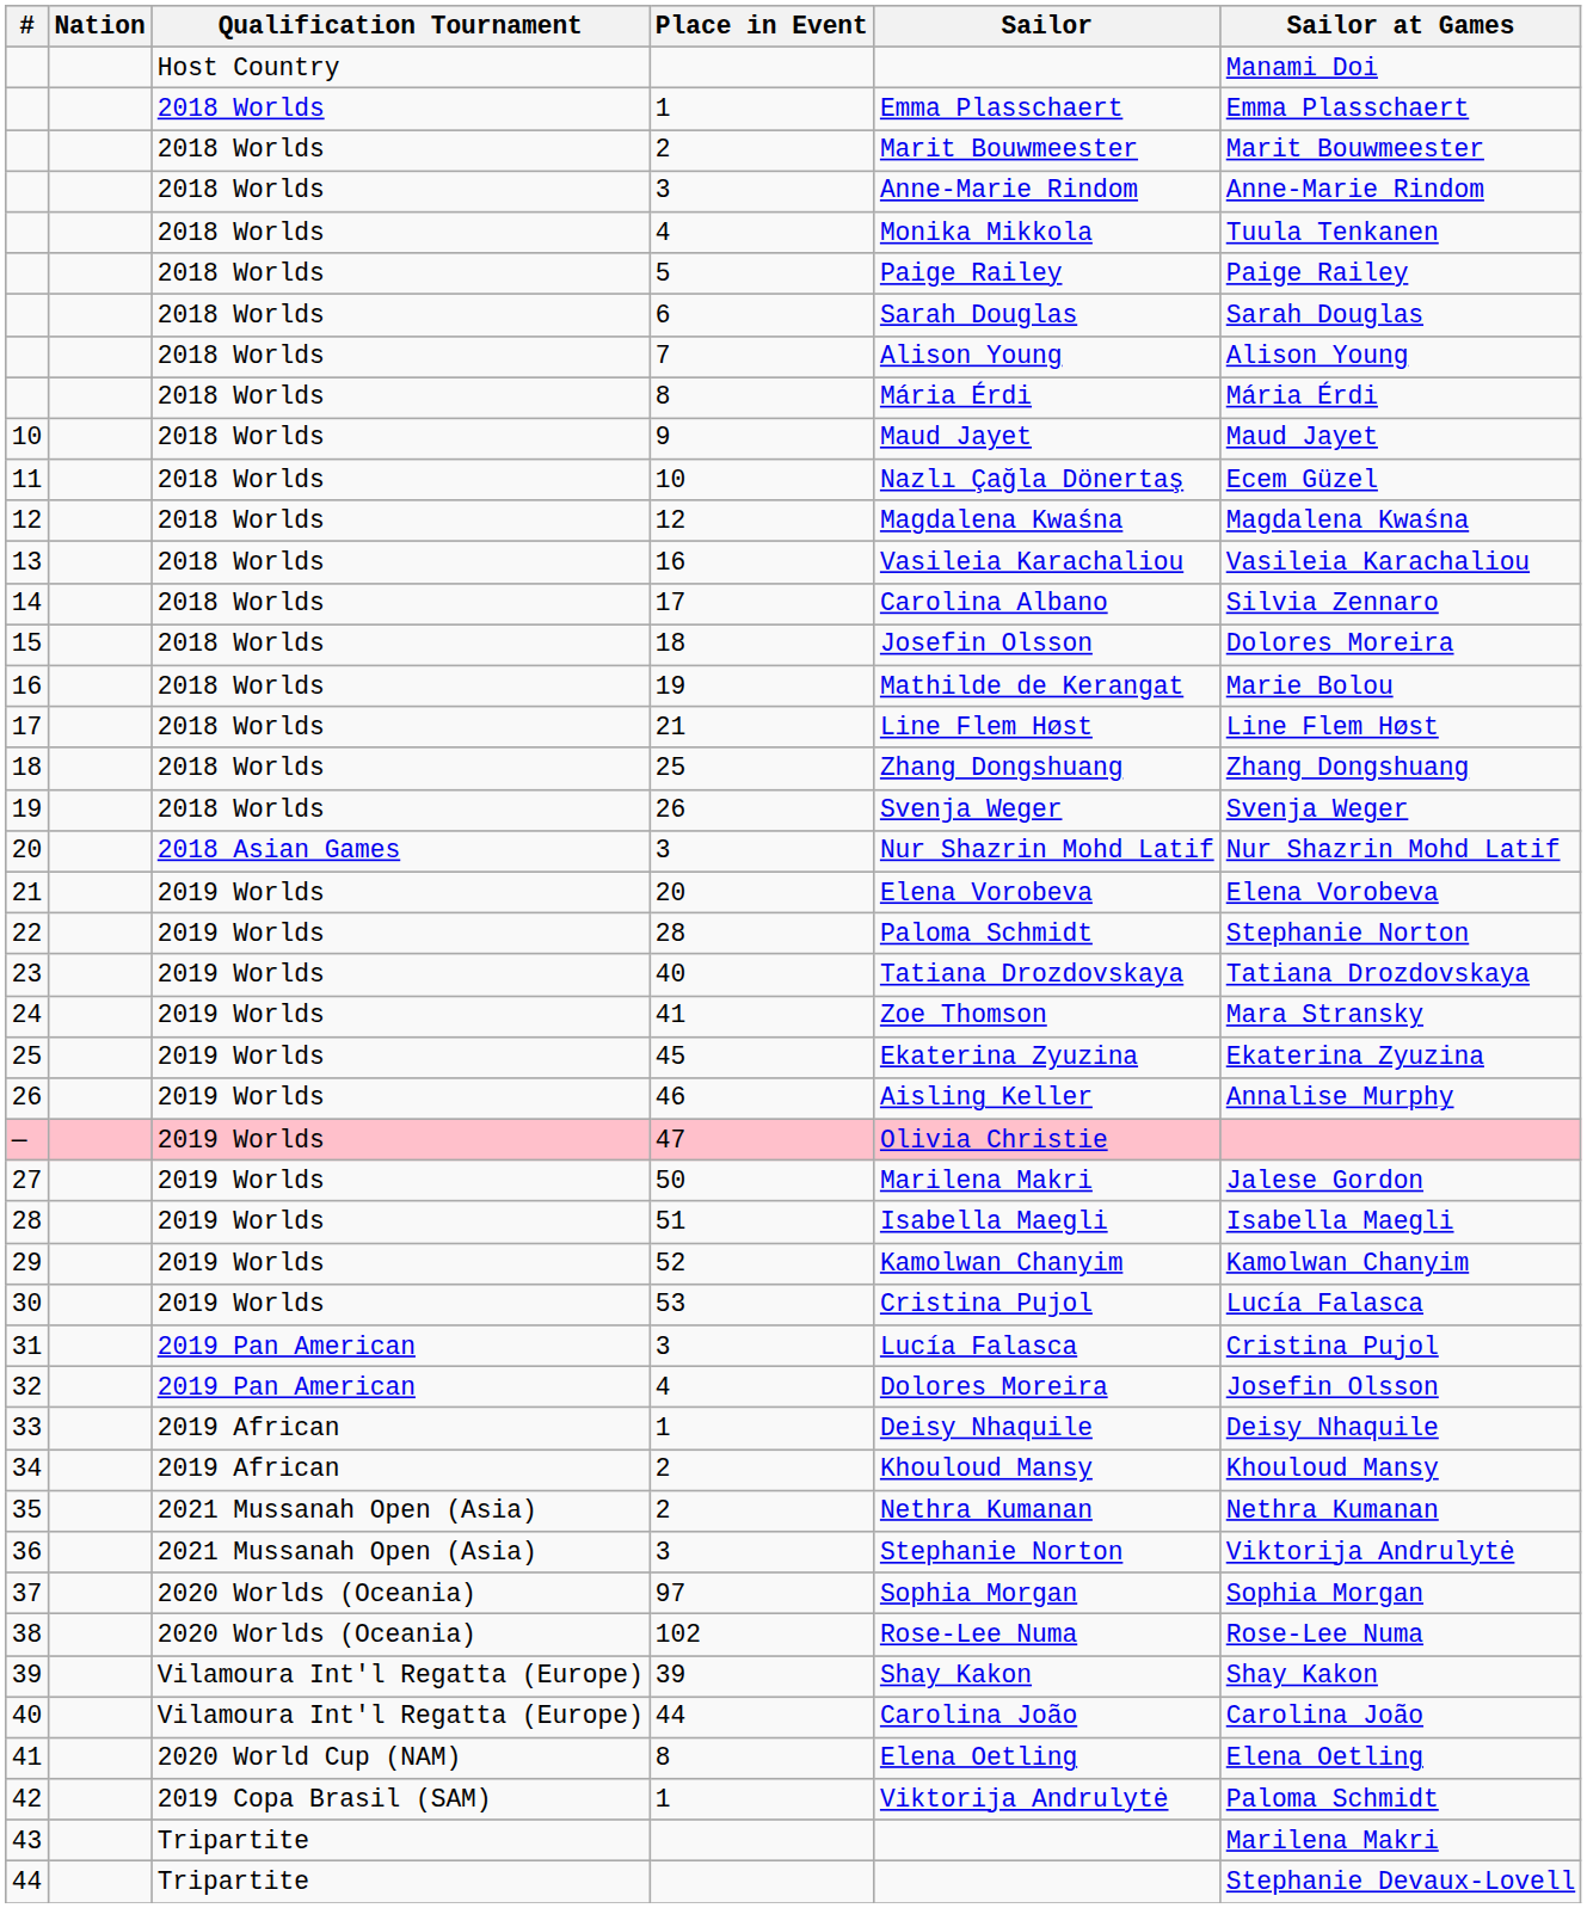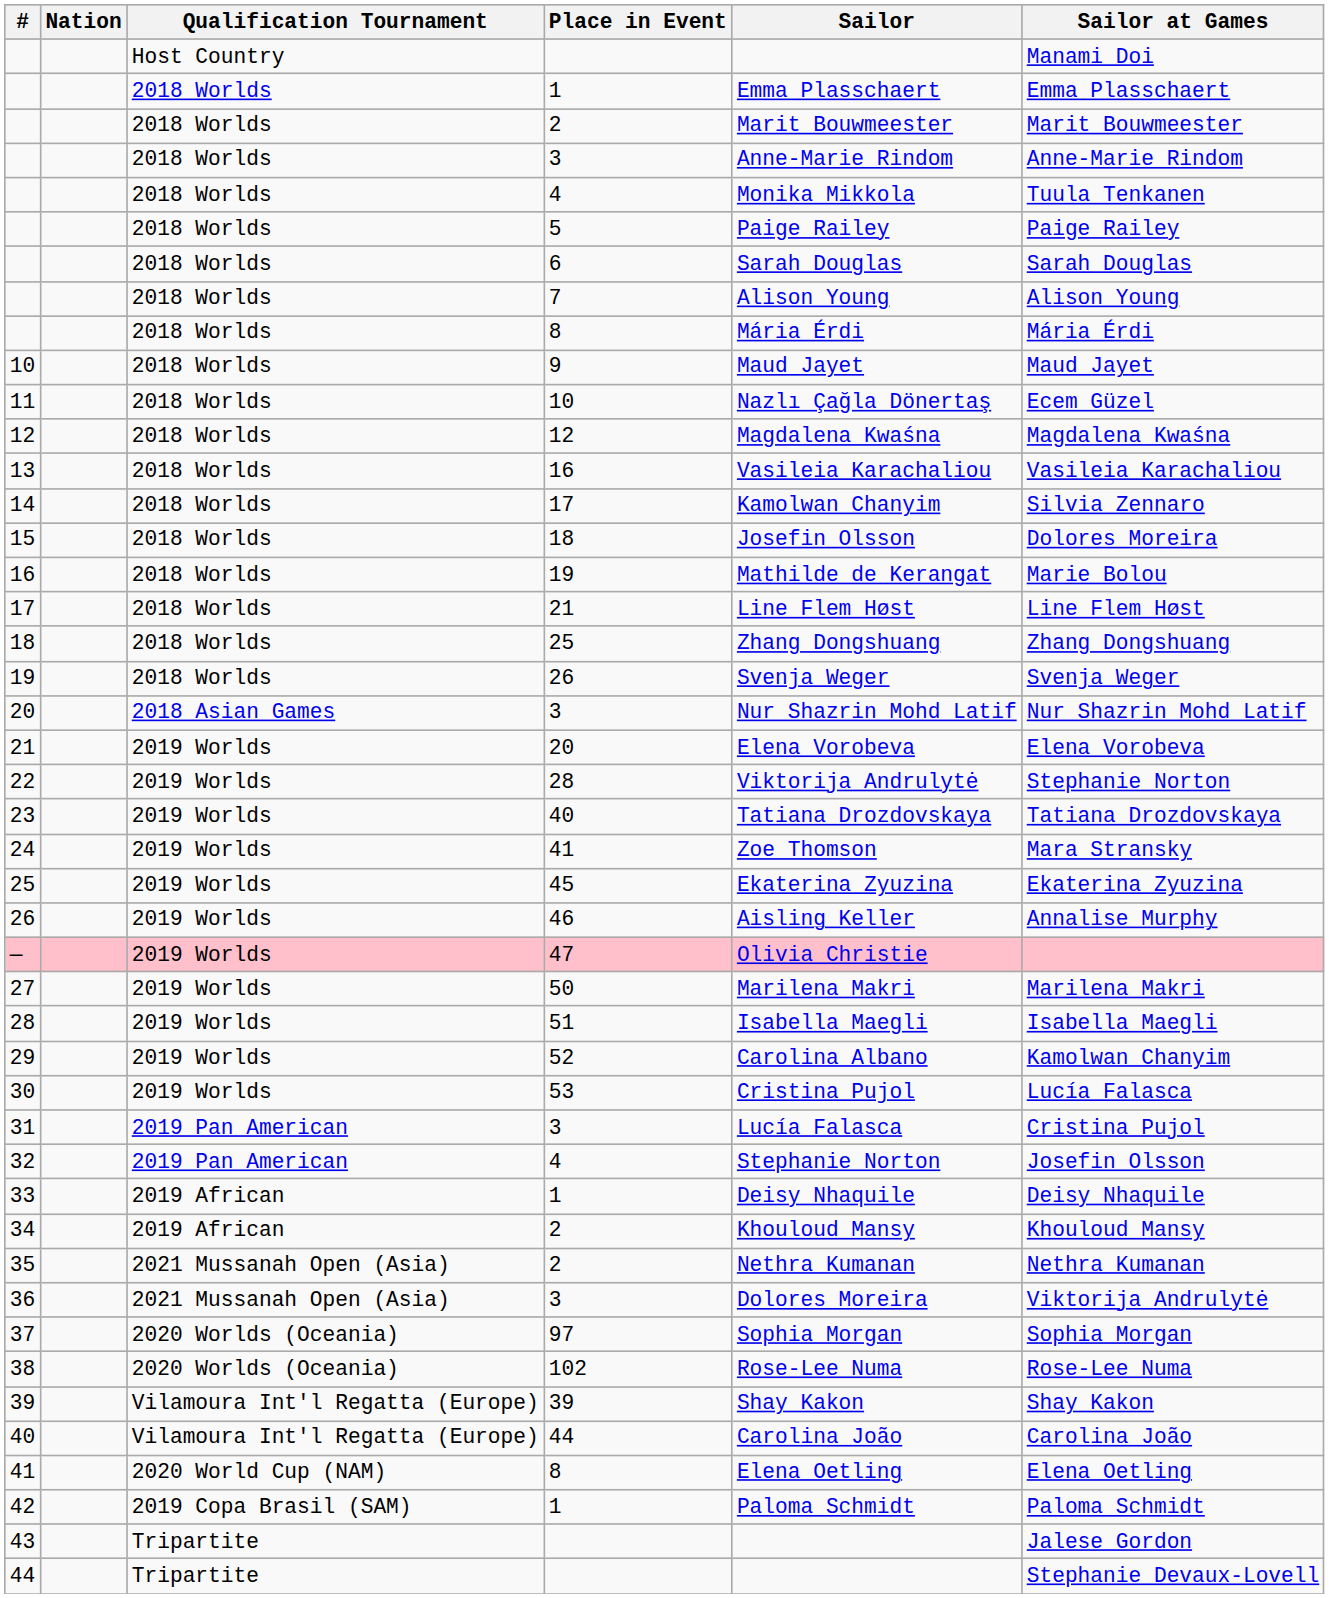14 | Sailor: Carolina Albano -> Kamolwan Chanyim
22 | Sailor: Paloma Schmidt -> Viktorija Andrulytė
27 | Sailor at Games: Jalese Gordon -> Marilena Makri
29 | Sailor: Kamolwan Chanyim -> Carolina Albano
32 | Sailor: Dolores Moreira -> Stephanie Norton
36 | Sailor: Stephanie Norton -> Dolores Moreira
42 | Sailor: Viktorija Andrulytė -> Paloma Schmidt
43 | Sailor at Games: Marilena Makri -> Jalese Gordon
